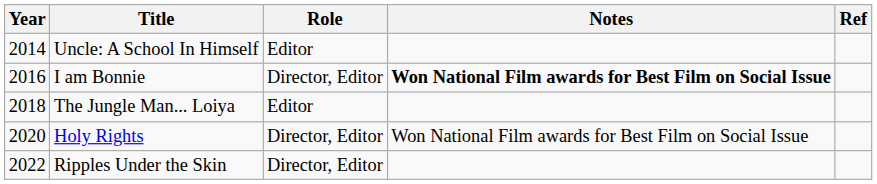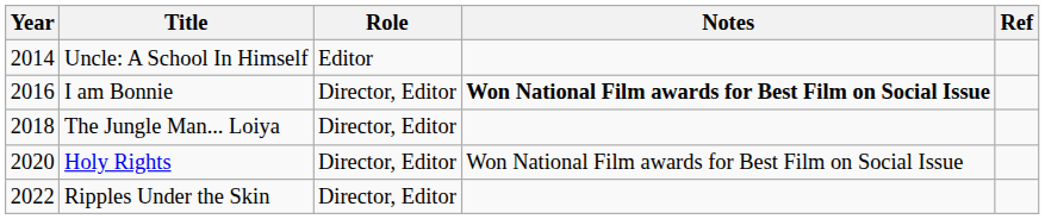The Jungle Man... Loiya | Role: Editor -> Director, Editor
